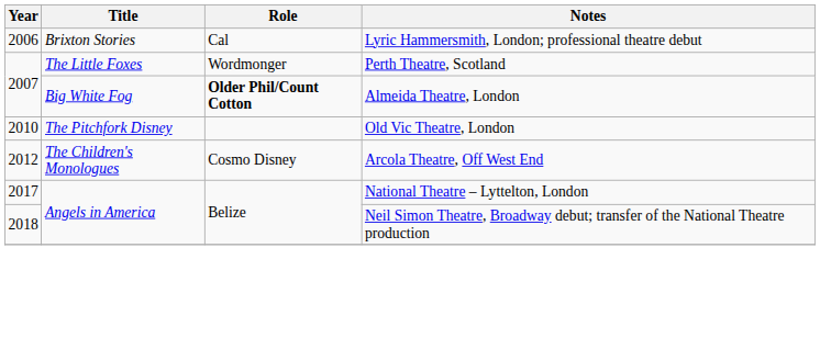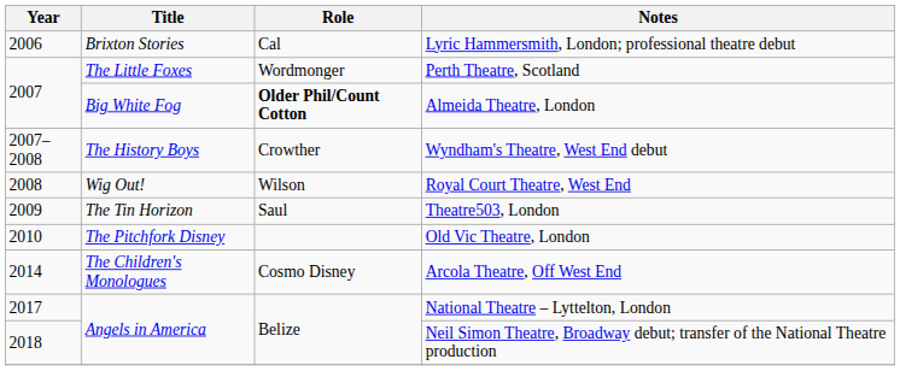+ row: 2007–2008 | The History Boys | Crowther | Wyndham's Theatre, West End debut
+ row: 2008 | Wig Out! | Wilson | Royal Court Theatre, West End
+ row: 2009 | The Tin Horizon | Saul | Theatre503, London
Arcola Theatre, Off West End | Year: 2012 -> 2014
